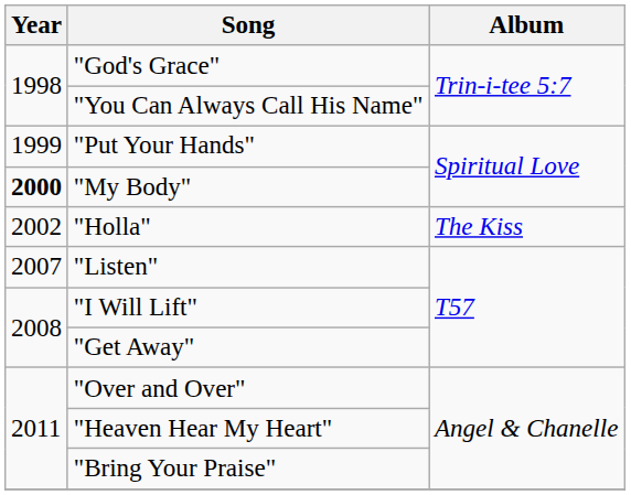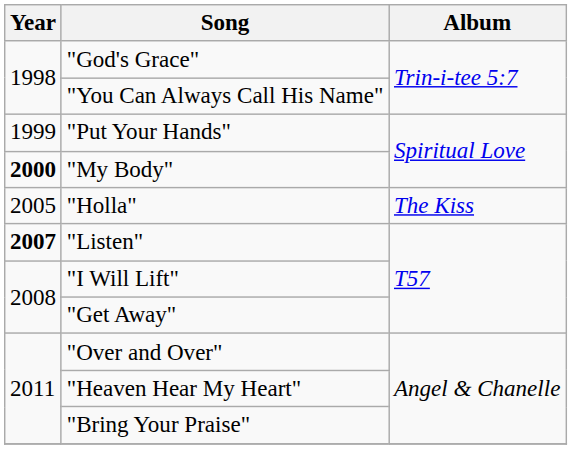"Holla" | Year: 2002 -> 2005
"Listen" | Year: normal -> bold
